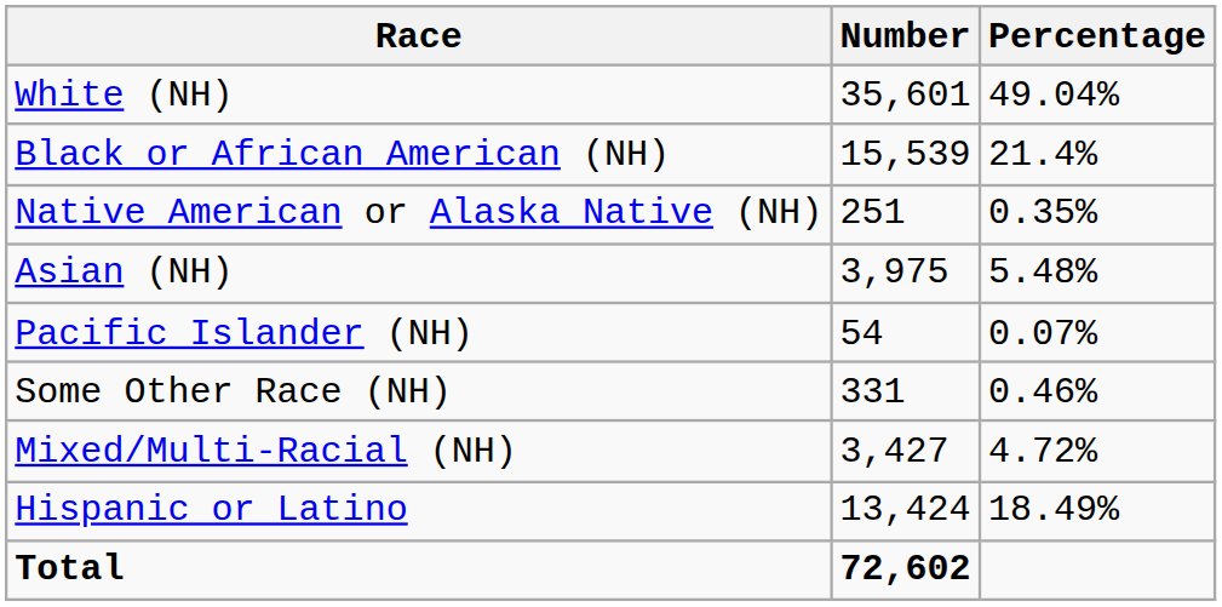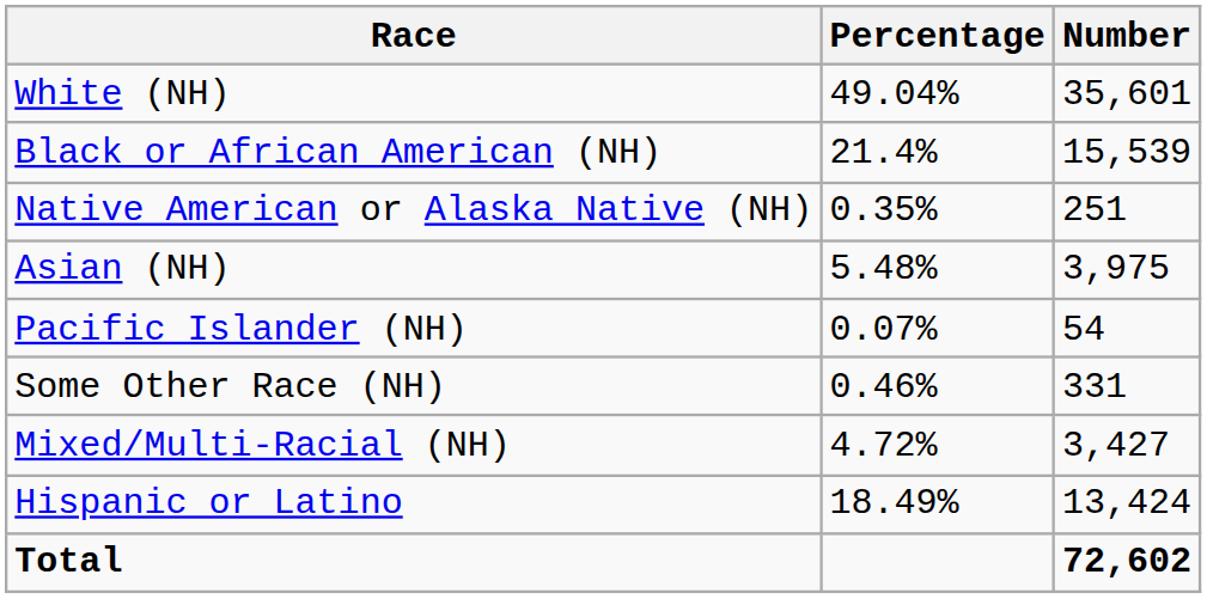columns swapped: Number <-> Percentage
